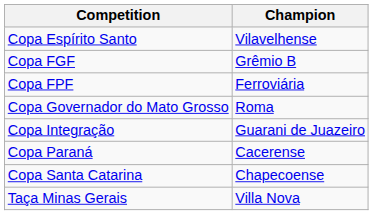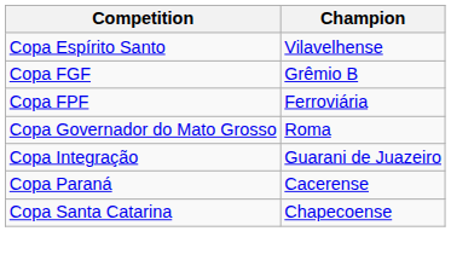- row: Taça Minas Gerais | Villa Nova
